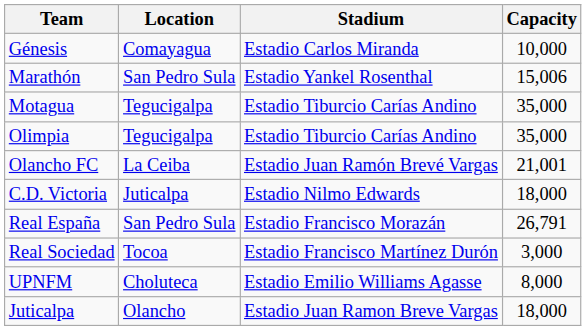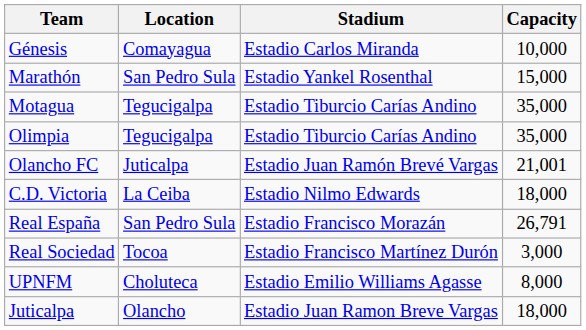Marathón | Capacity: 15,006 -> 15,000
Olancho FC | Location: La Ceiba -> Juticalpa
C.D. Victoria | Location: Juticalpa -> La Ceiba
